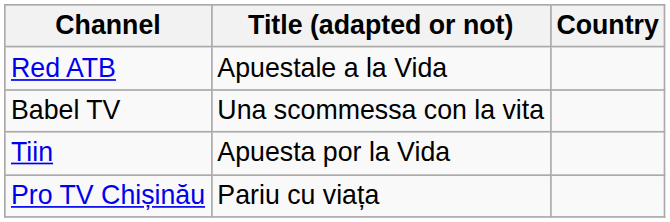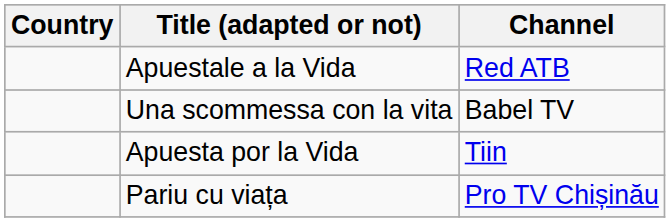columns swapped: Country <-> Channel
